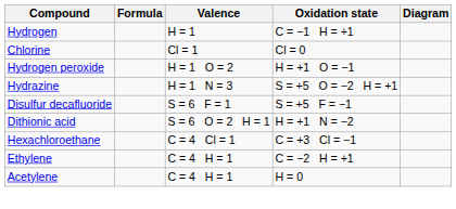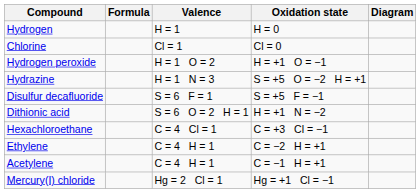Hydrogen | Oxidation state: C = −1 H = +1 -> H = 0
Acetylene | Oxidation state: H = 0 -> C = −1 H = +1
+ row: Mercury(I) chloride | Hg = 2 Cl = 1 | Hg = +1 Cl = −1
